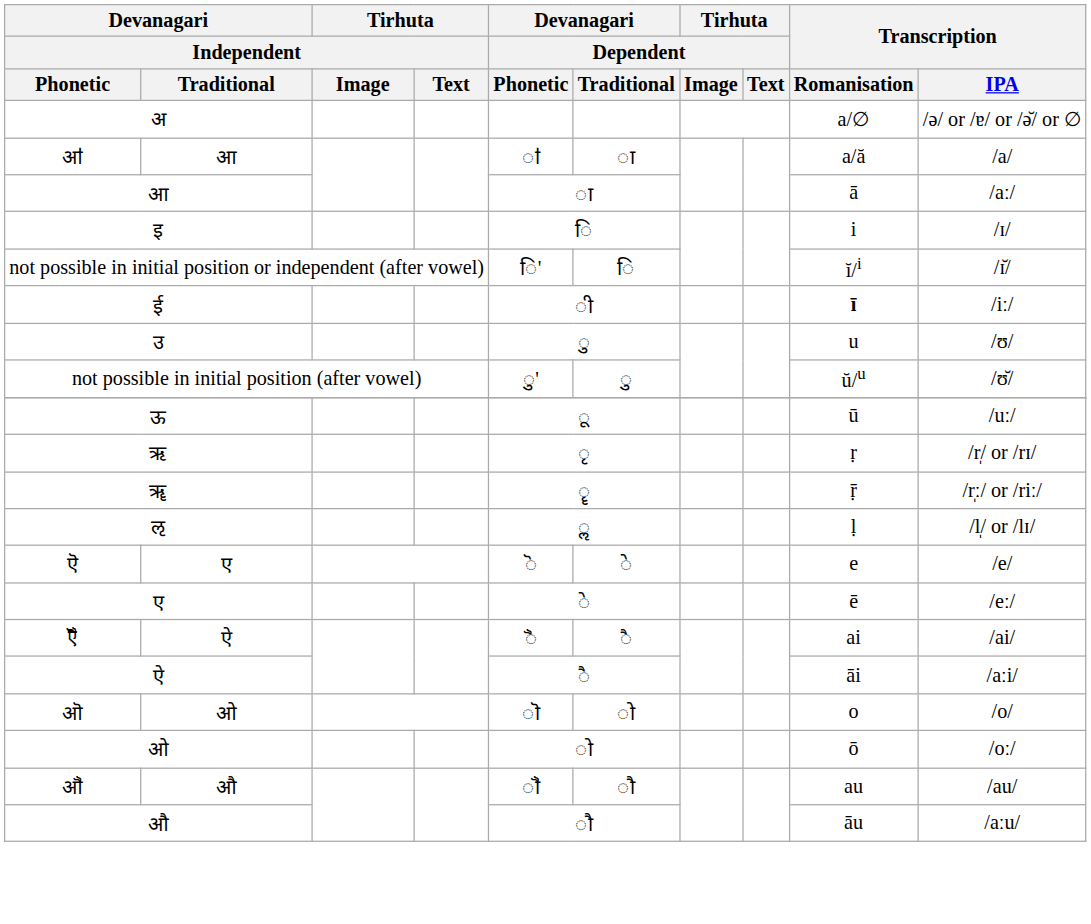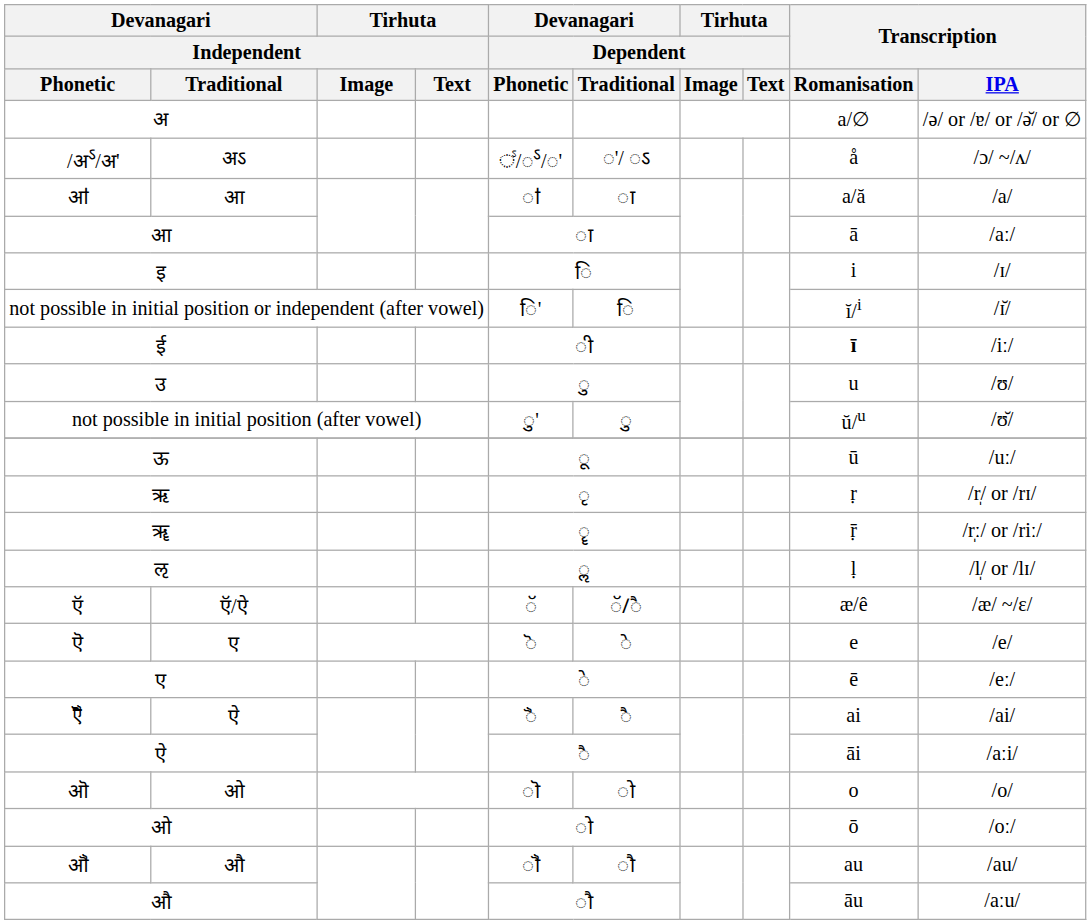+ row: अ꣱/अऽ/अ' | अऽ | ◌꣱/◌ऽ/◌' | ◌'/ ◌ऽ | å | /ɔ/ ~/ʌ/
+ row: ऍ | ऍ/ऐ | ॅ | ॅ/ै | æ/ê | /æ/ ~/ɛ/
